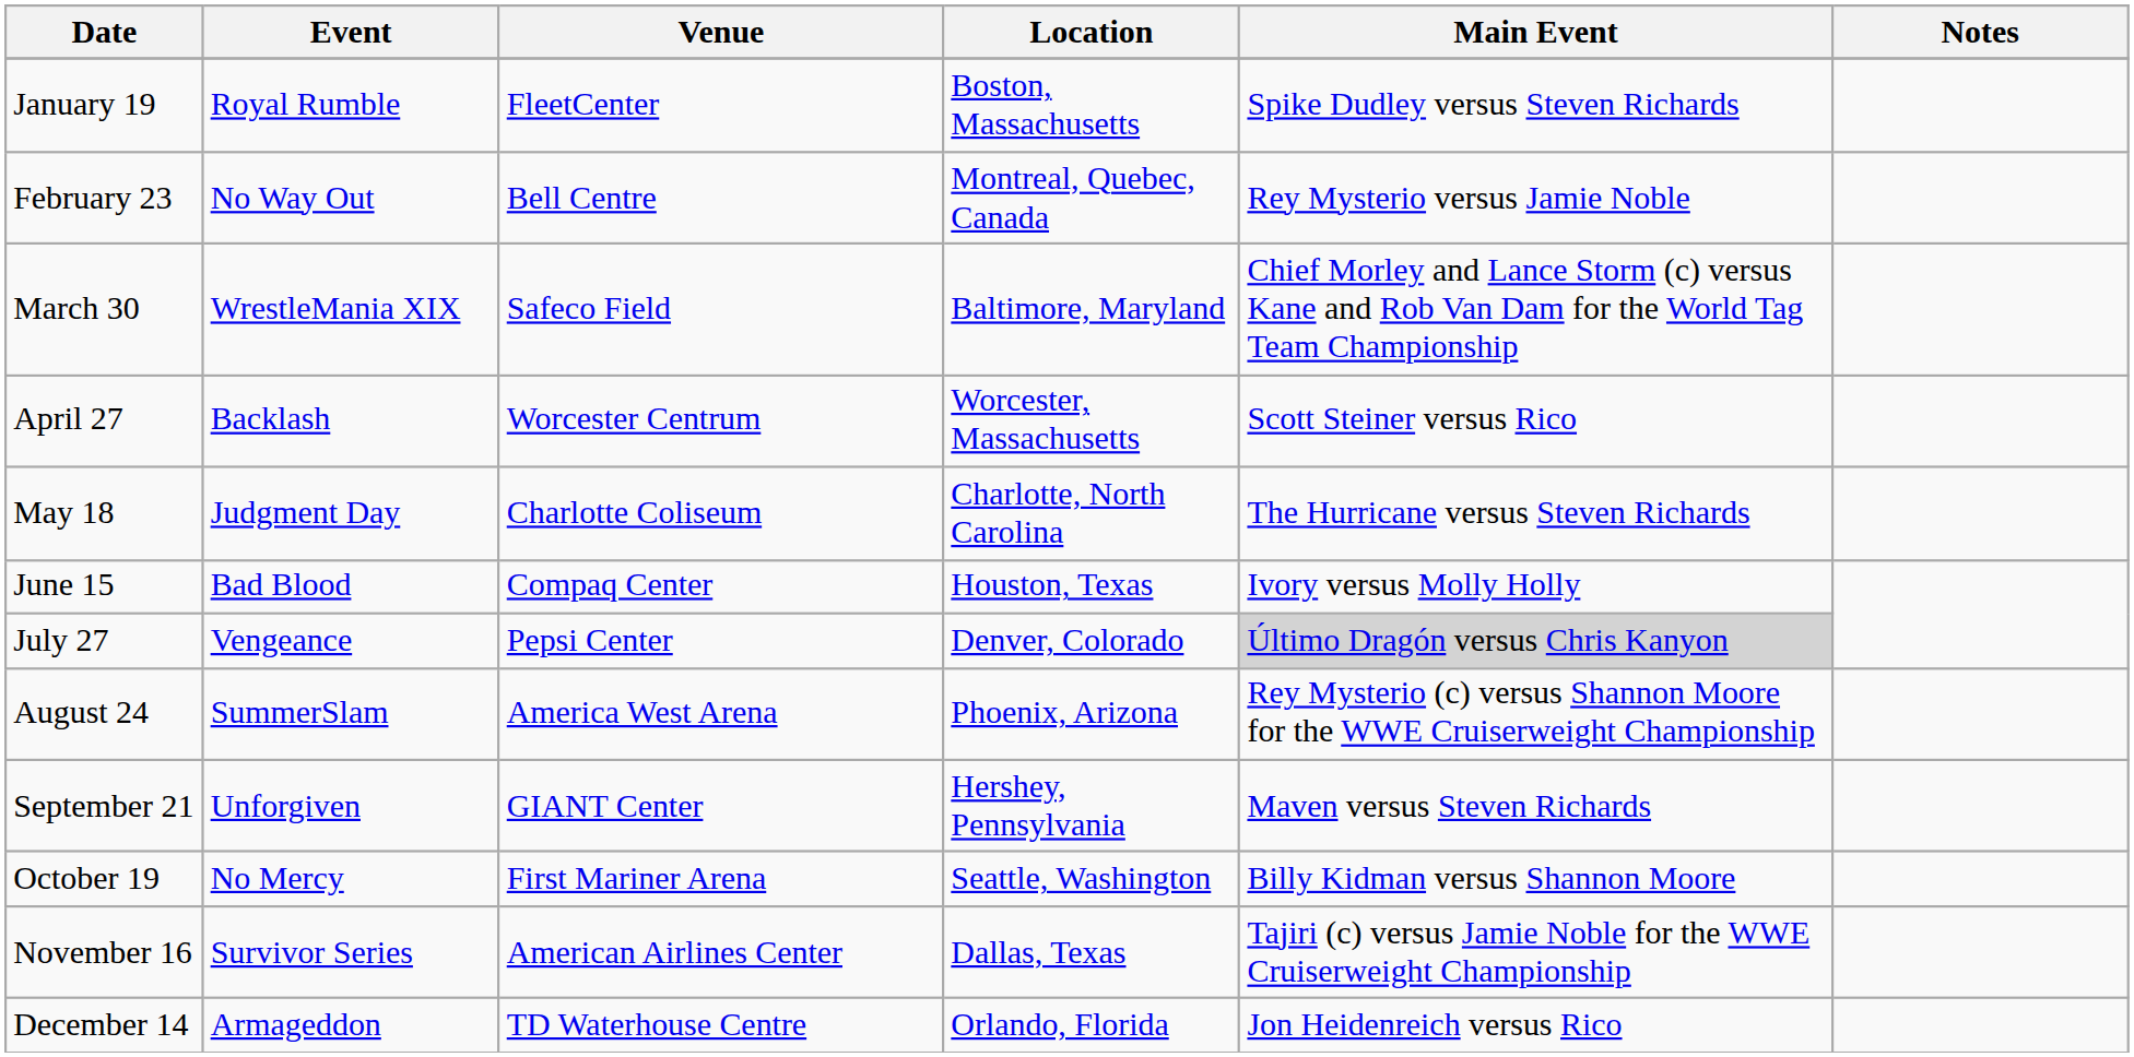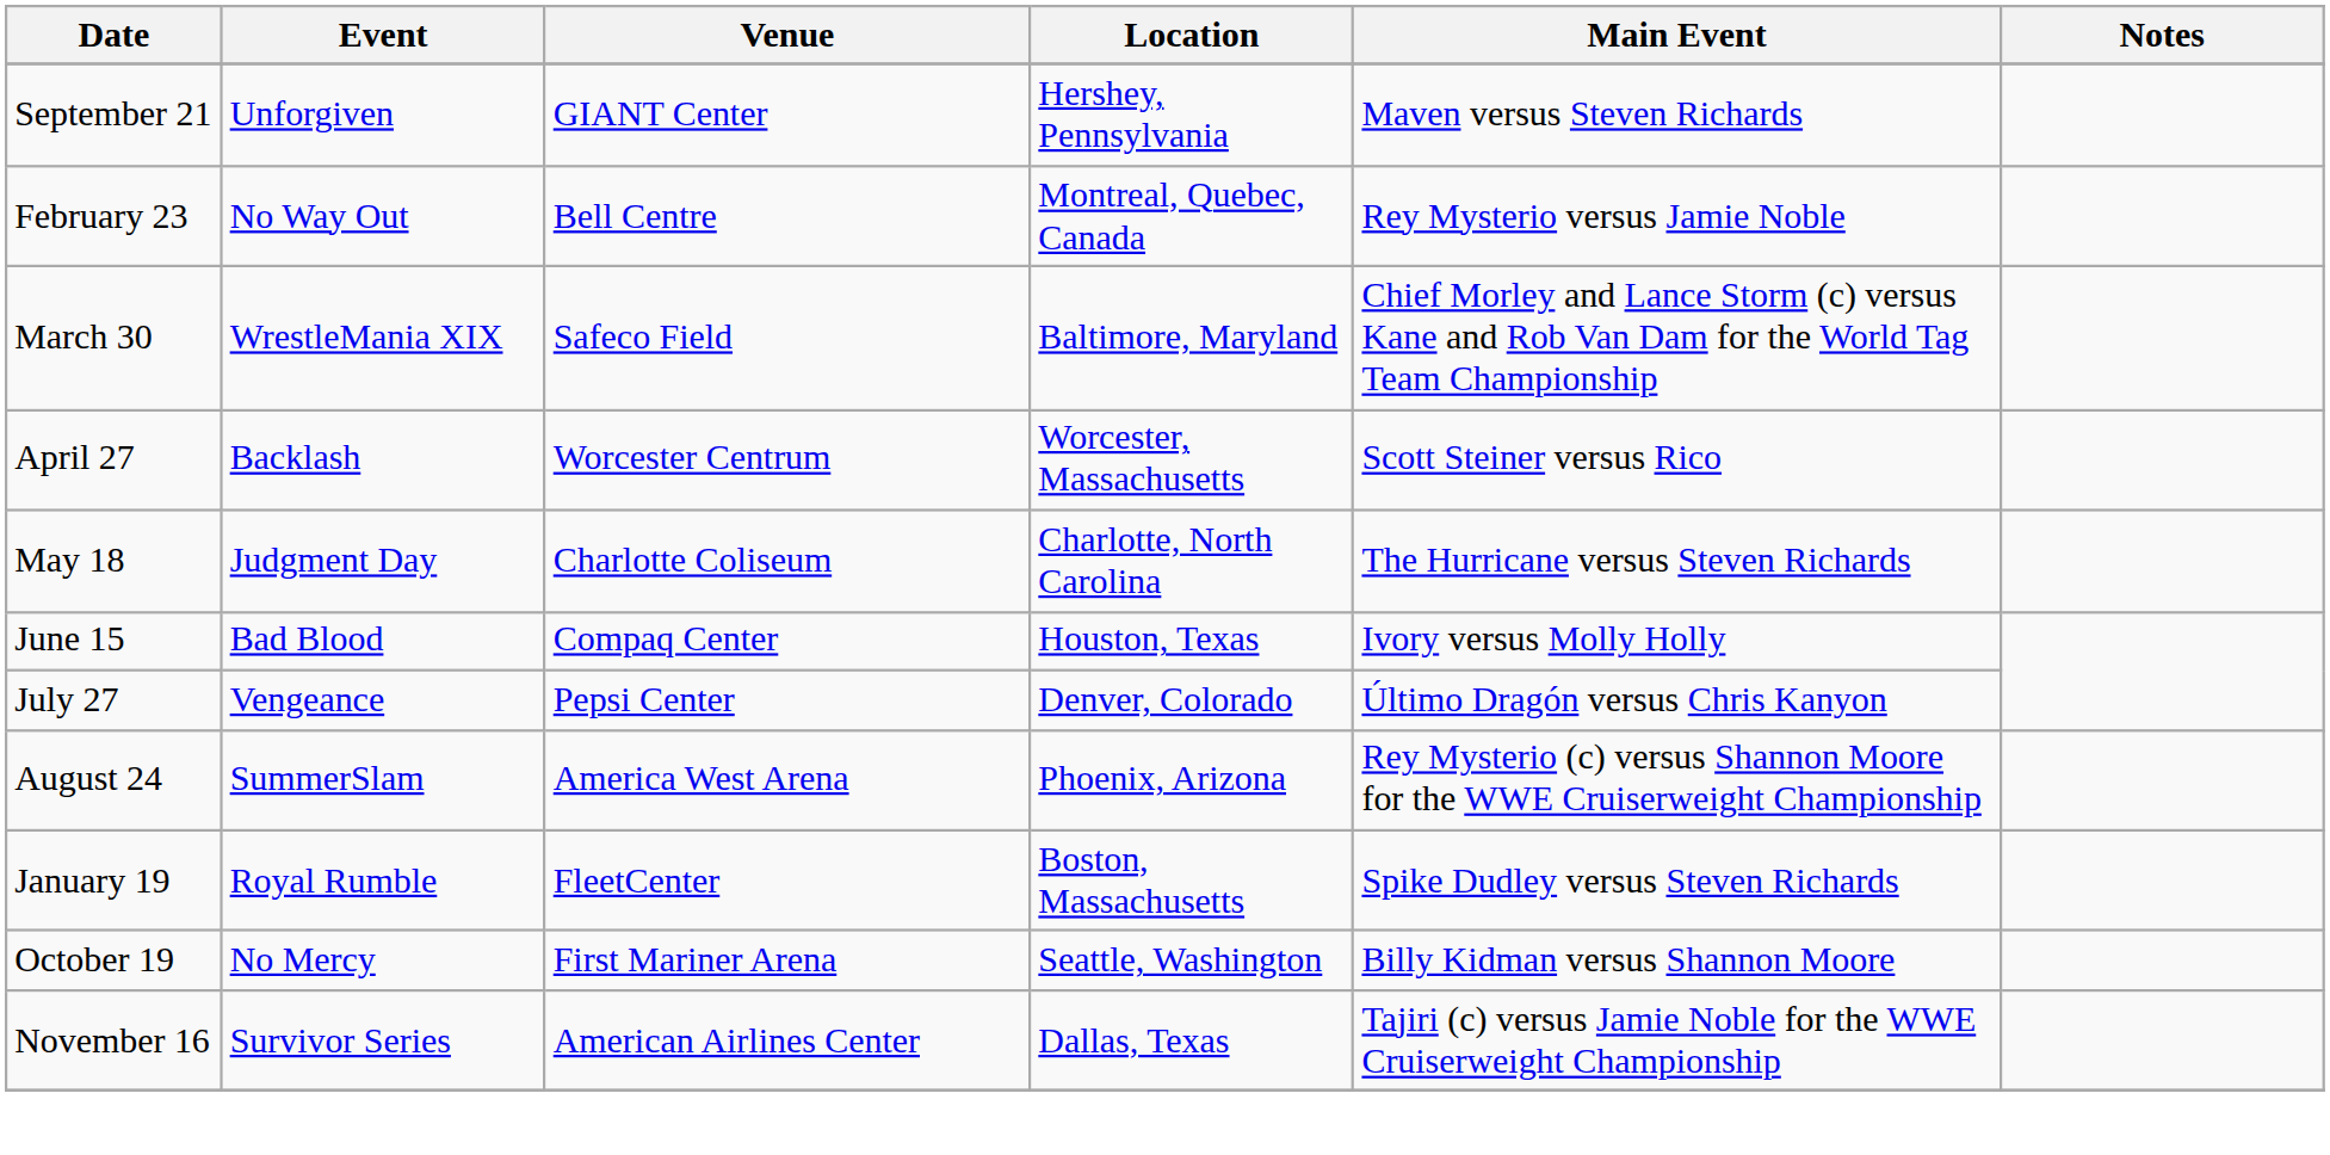rows swapped: January 19 <-> September 21
July 27 | Main Event: lightgrey background -> no background
- row: December 14 | Armageddon | TD Waterhouse Centre | Orlando, Florida | Jon Heidenreich versus Rico
